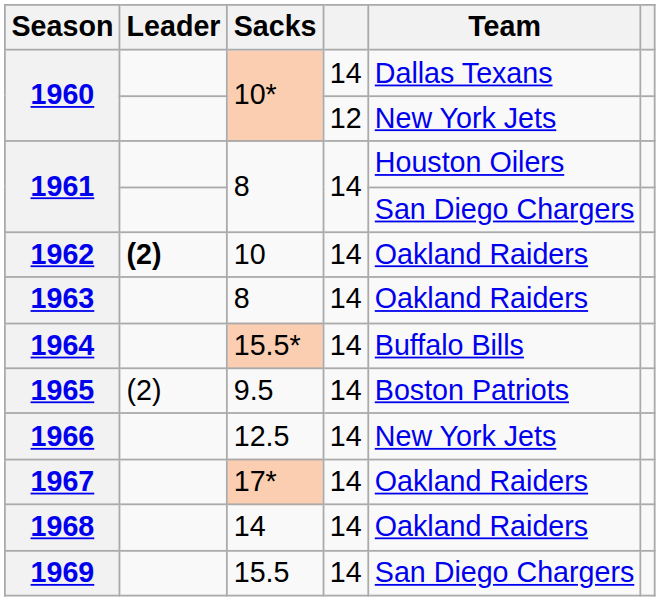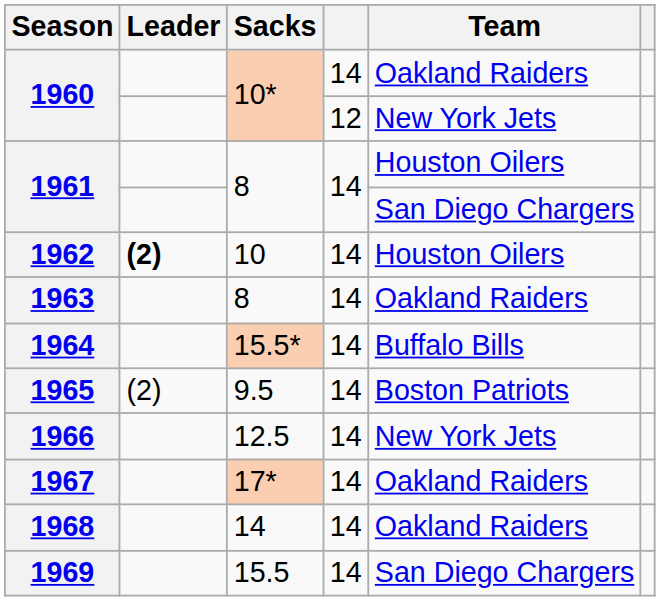1960 / 14 | Team: Dallas Texans -> Oakland Raiders
1962 | Team: Oakland Raiders -> Houston Oilers
